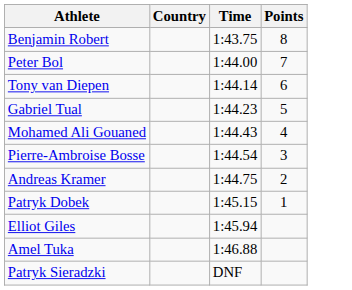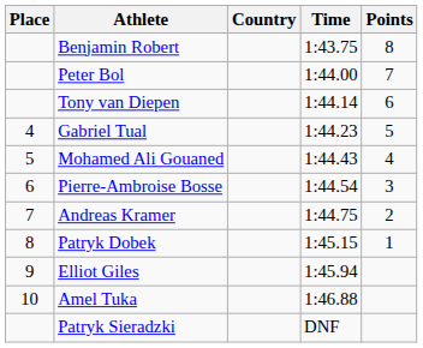+ column: Place | 4 | 5 | 6 | 7 | 8 | 9 | 10
